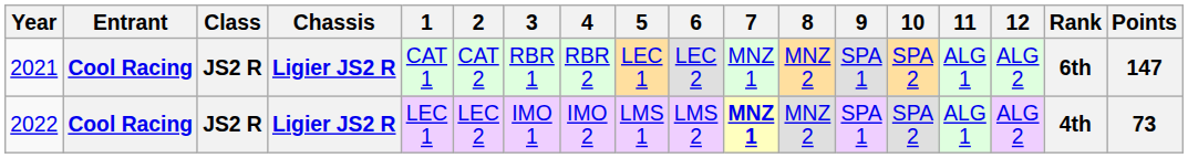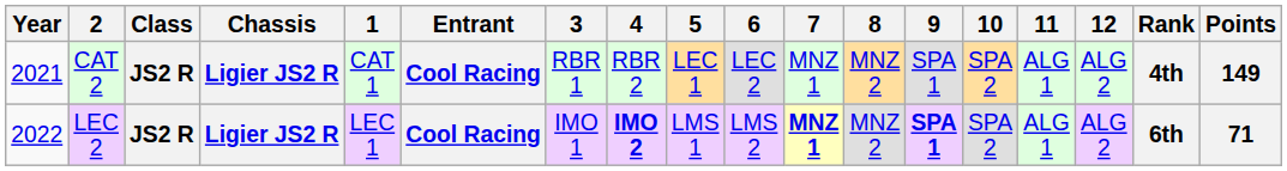columns swapped: Entrant <-> 2
2021 | Rank: 6th -> 4th
2021 | Points: 147 -> 149
2022 | 4: normal -> bold
2022 | 9: normal -> bold
2022 | Rank: 4th -> 6th
2022 | Points: 73 -> 71
